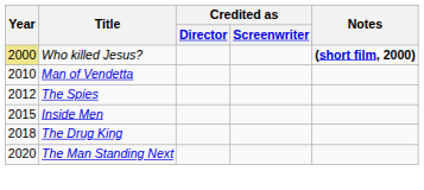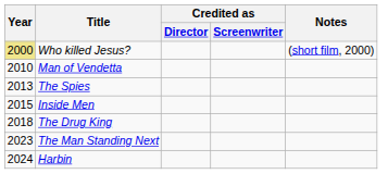Who killed Jesus? | Notes: bold -> normal
The Spies | Year: 2012 -> 2013
The Man Standing Next | Year: 2020 -> 2023
+ row: 2024 | Harbin
